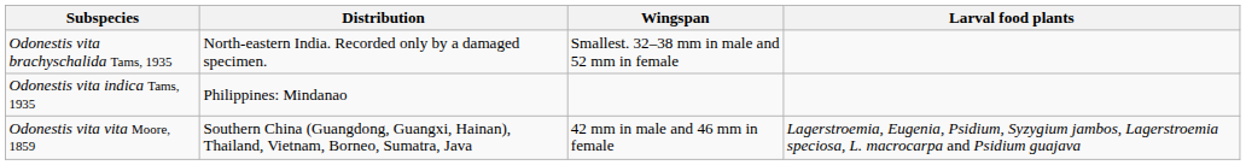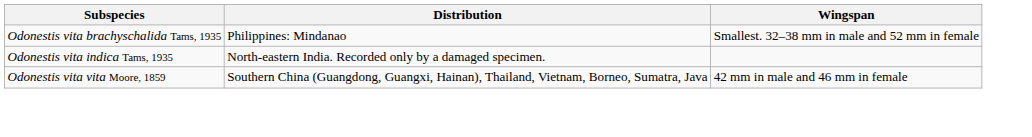- column: Larval food plants | Lagerstroemia, Eugenia, Psidium, Syzygium jambos, Lagerstroemia speciosa, L. macrocarpa and Psidium guajava
Odonestis vita brachyschalida Tams, 1935 | Distribution: North-eastern India. Recorded only by a damaged specimen. -> Philippines: Mindanao
Odonestis vita indica Tams, 1935 | Distribution: Philippines: Mindanao -> North-eastern India. Recorded only by a damaged specimen.
